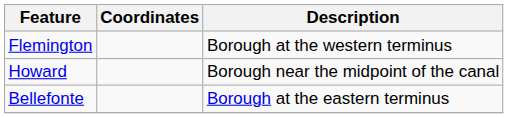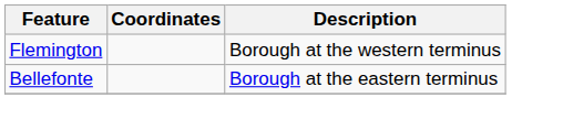- row: Howard | Borough near the midpoint of the canal
